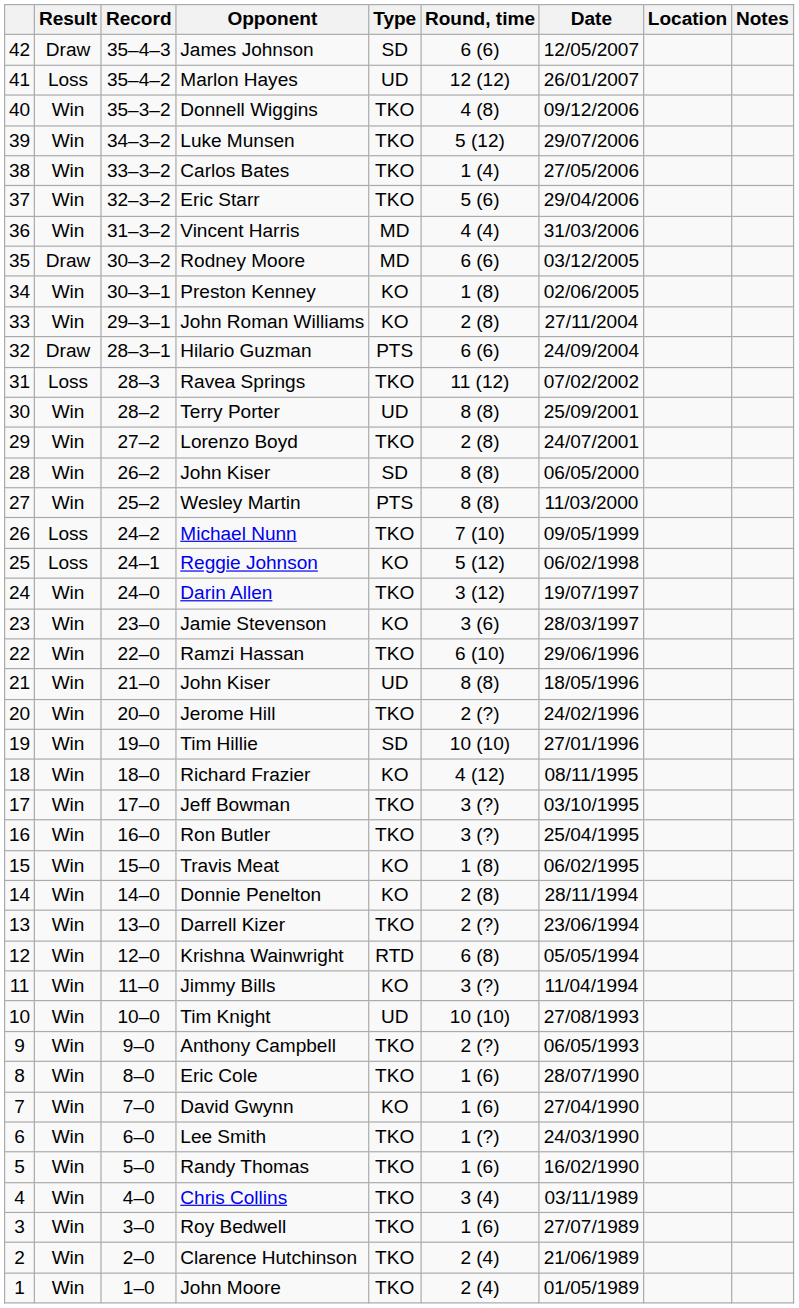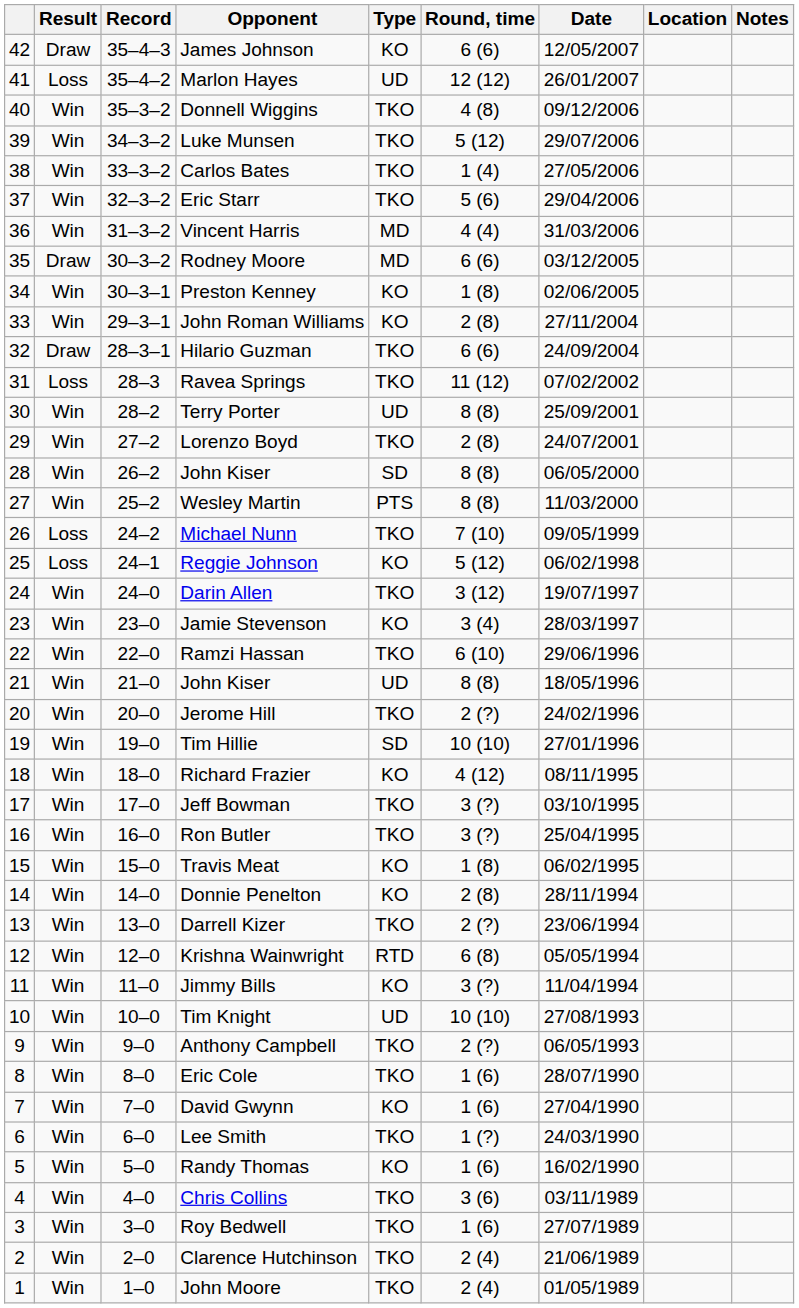James Johnson | Type: SD -> KO
Hilario Guzman | Type: PTS -> TKO
Jamie Stevenson | Round, time: 3 (6) -> 3 (4)
Randy Thomas | Type: TKO -> KO
Chris Collins | Round, time: 3 (4) -> 3 (6)
